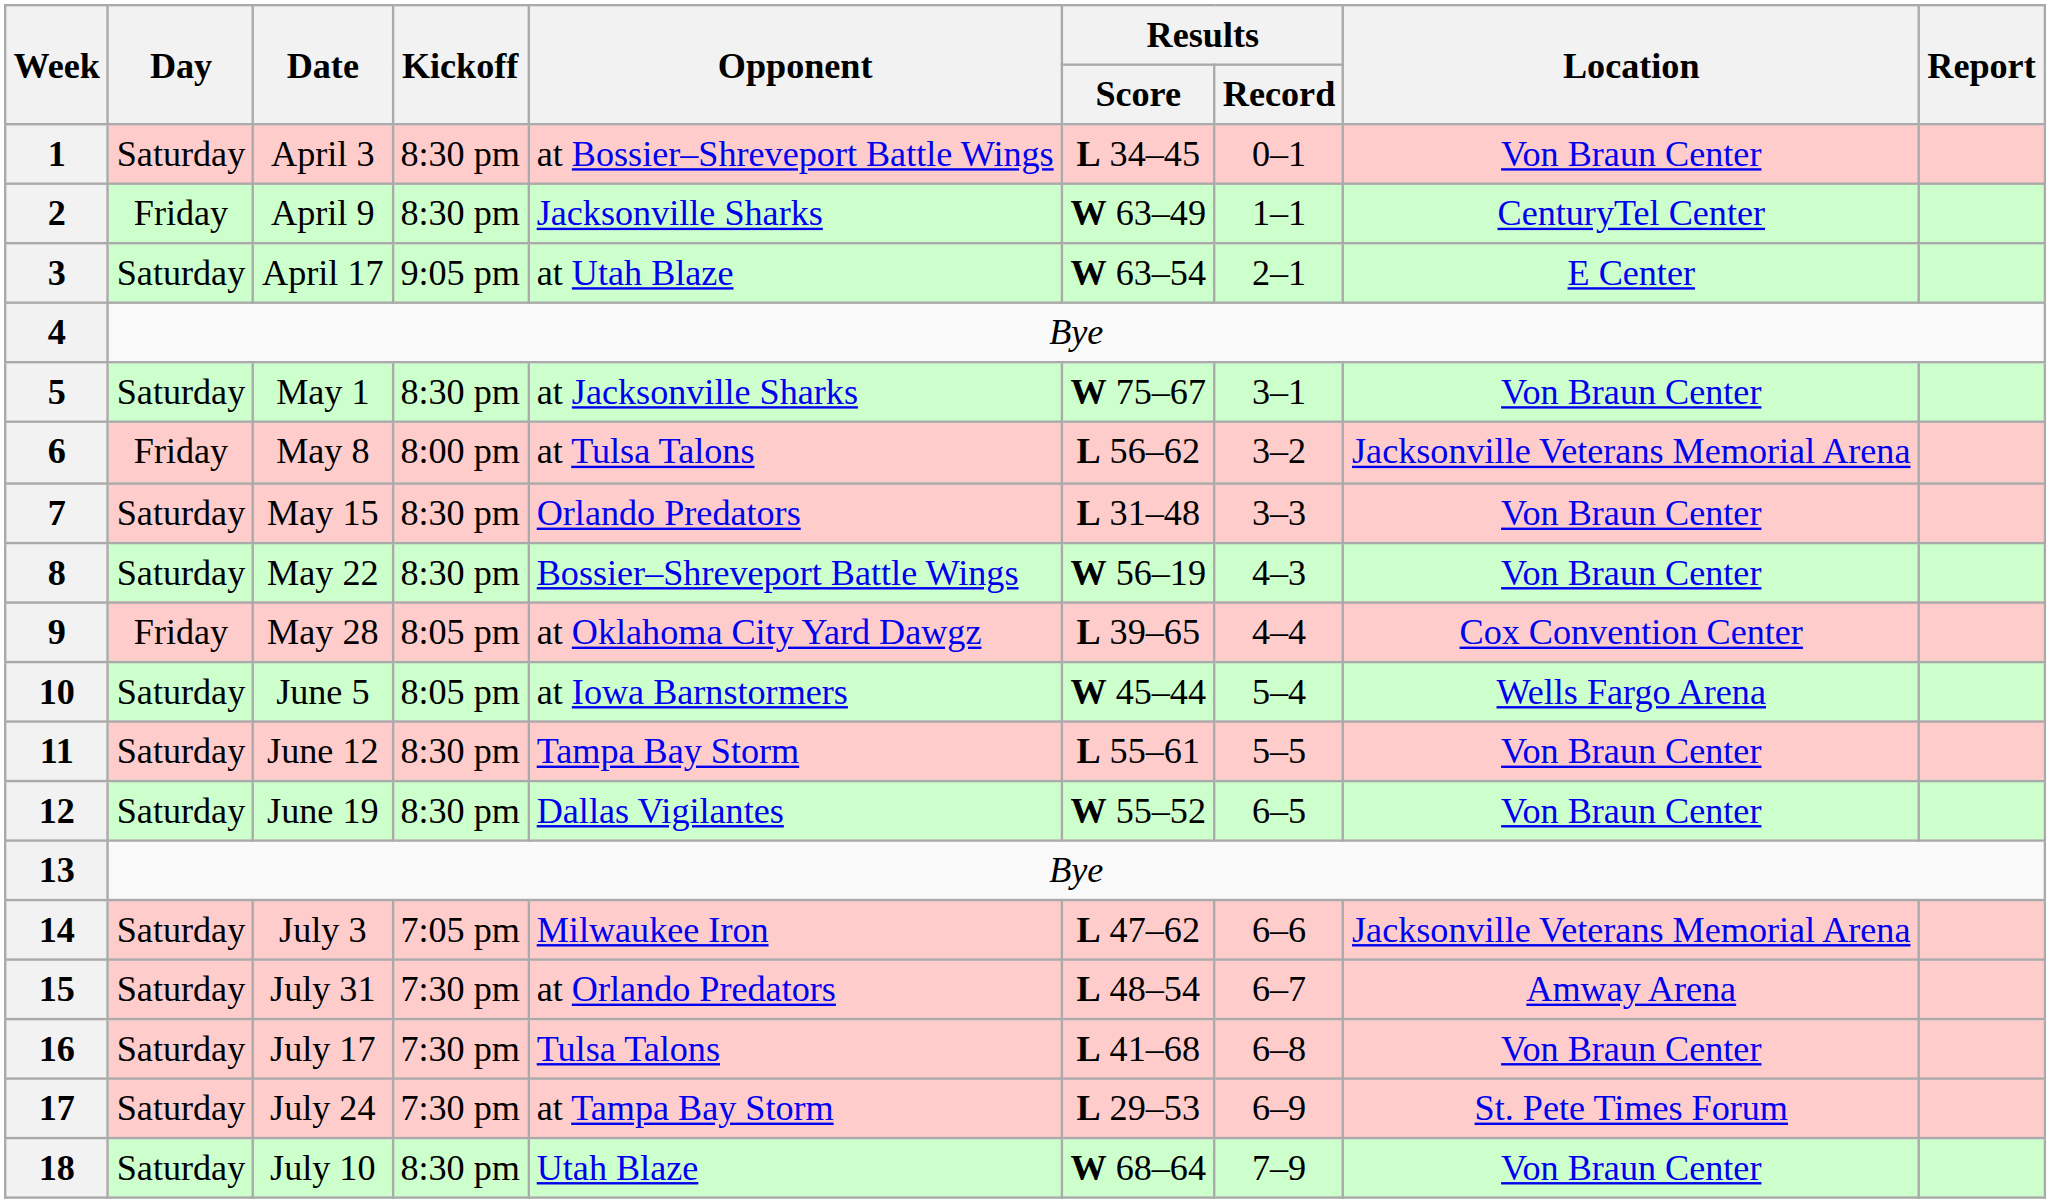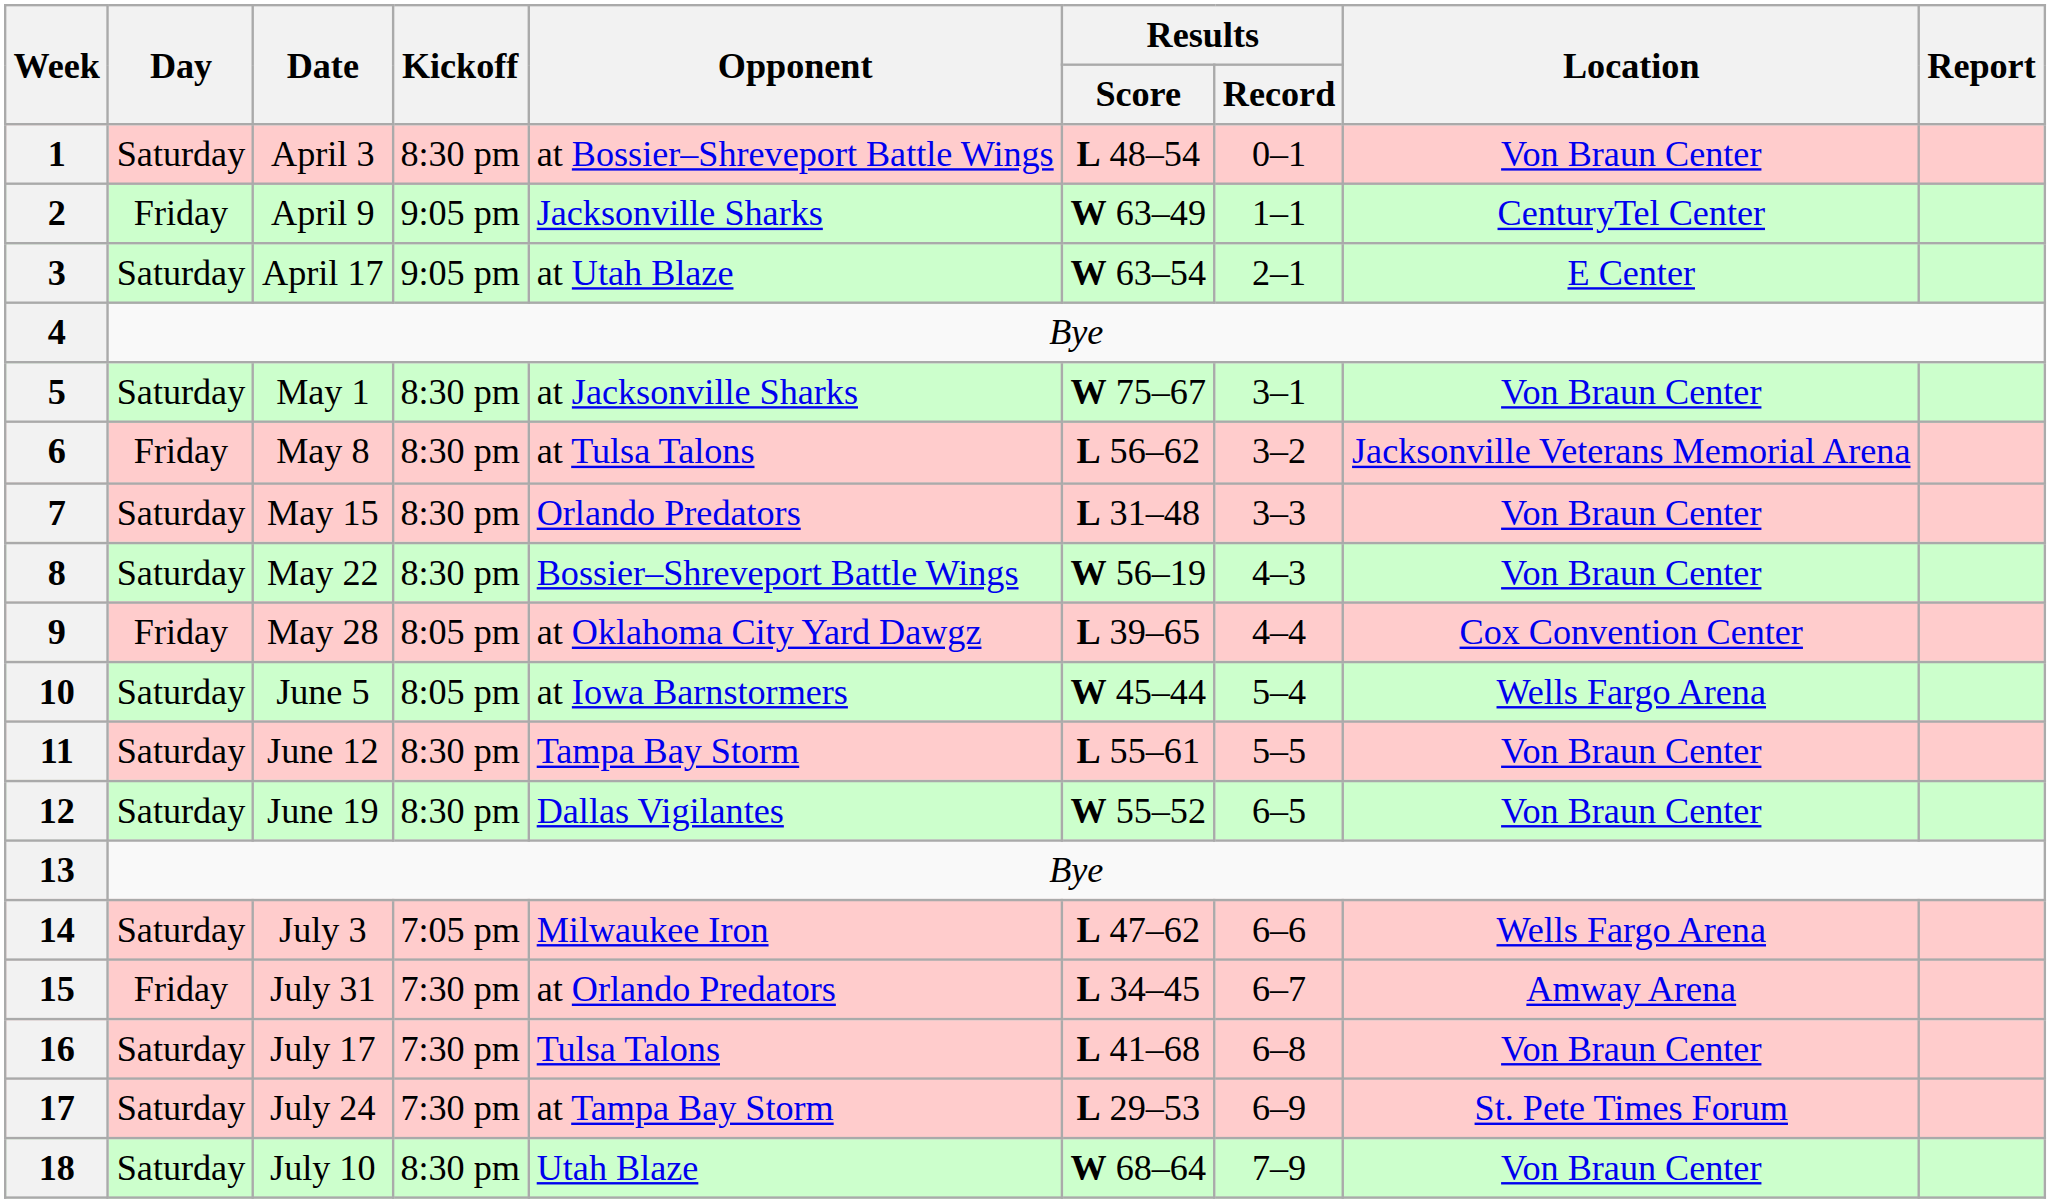1 | Results / Score: L 34–45 -> L 48–54
2 | Kickoff: 8:30 pm -> 9:05 pm
6 | Kickoff: 8:00 pm -> 8:30 pm
14 | Location: Jacksonville Veterans Memorial Arena -> Wells Fargo Arena
15 | Day: Saturday -> Friday
15 | Results / Score: L 48–54 -> L 34–45
